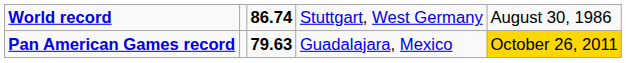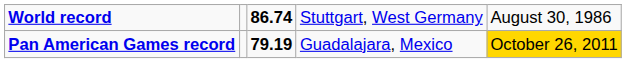Pan American Games record | column 3: 79.63 -> 79.19
